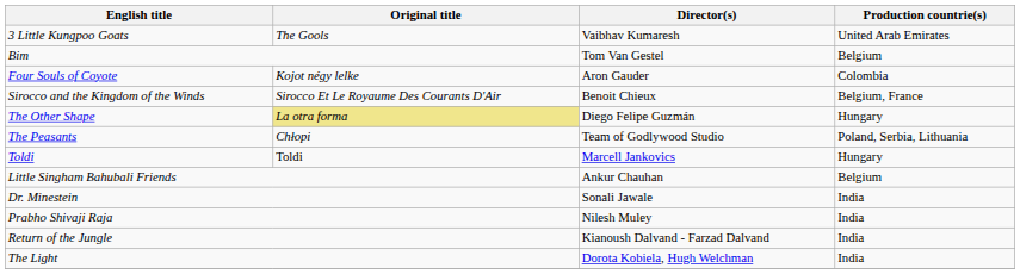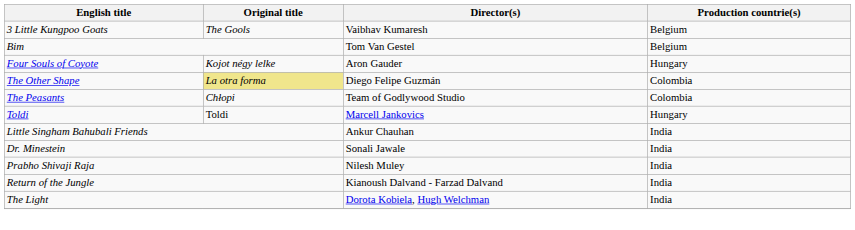3 Little Kungpoo Goats | Production countrie(s): United Arab Emirates -> Belgium
Four Souls of Coyote | Production countrie(s): Colombia -> Hungary
- row: Sirocco and the Kingdom of the Winds | Sirocco Et Le Royaume Des Courants D'Air | Benoit Chieux | Belgium, France
The Other Shape | Production countrie(s): Hungary -> Colombia
The Peasants | Production countrie(s): Poland, Serbia, Lithuania -> Colombia
Little Singham Bahubali Friends | Production countrie(s): Belgium -> India
